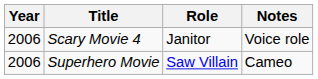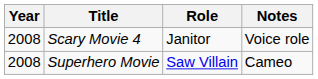Scary Movie 4 | Year: 2006 -> 2008
Superhero Movie | Year: 2006 -> 2008
